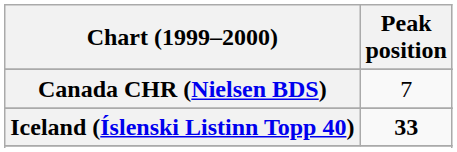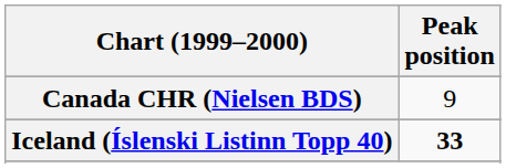Canada CHR (Nielsen BDS) | Peak position: 7 -> 9
